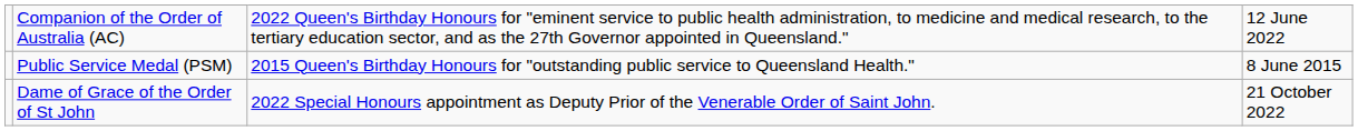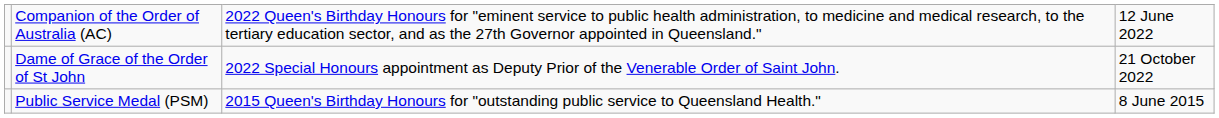rows swapped: Public Service Medal (PSM) <-> Dame of Grace of the Order of St John
